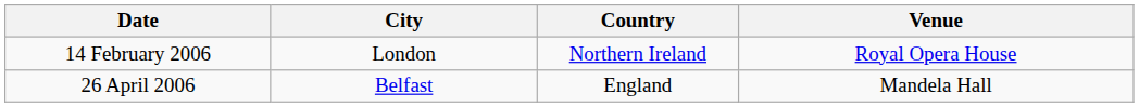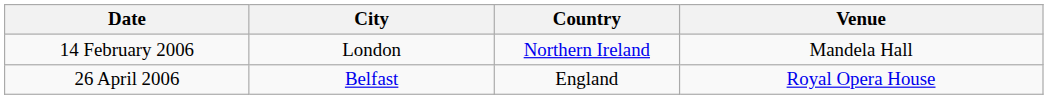14 February 2006 | Venue: Royal Opera House -> Mandela Hall
26 April 2006 | Venue: Mandela Hall -> Royal Opera House
